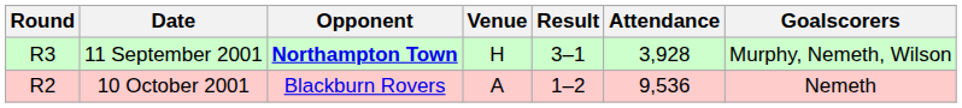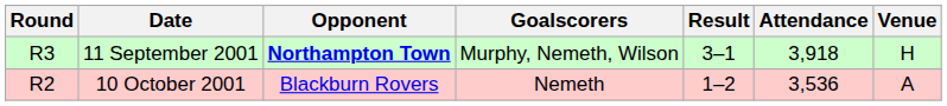columns swapped: Venue <-> Goalscorers
11 September 2001 | Attendance: 3,928 -> 3,918
10 October 2001 | Attendance: 9,536 -> 3,536
